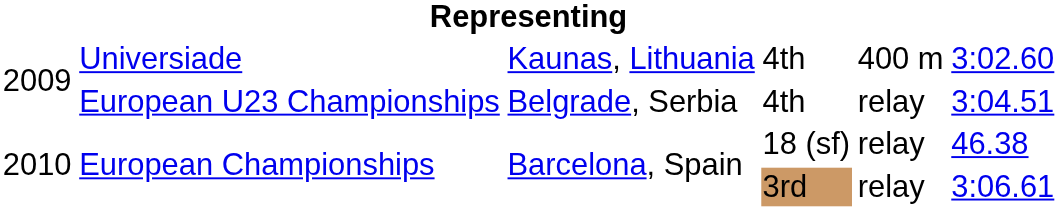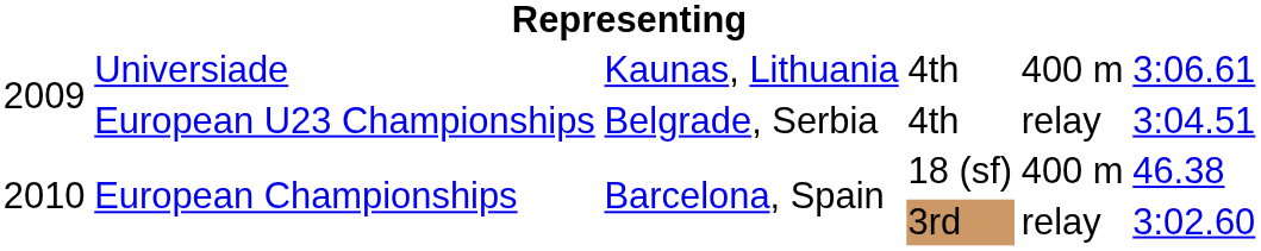Universiade | column 6: 3:02.60 -> 3:06.61
European Championships / 18 (sf) | column 5: relay -> 400 m
European Championships / 3rd | column 6: 3:06.61 -> 3:02.60
